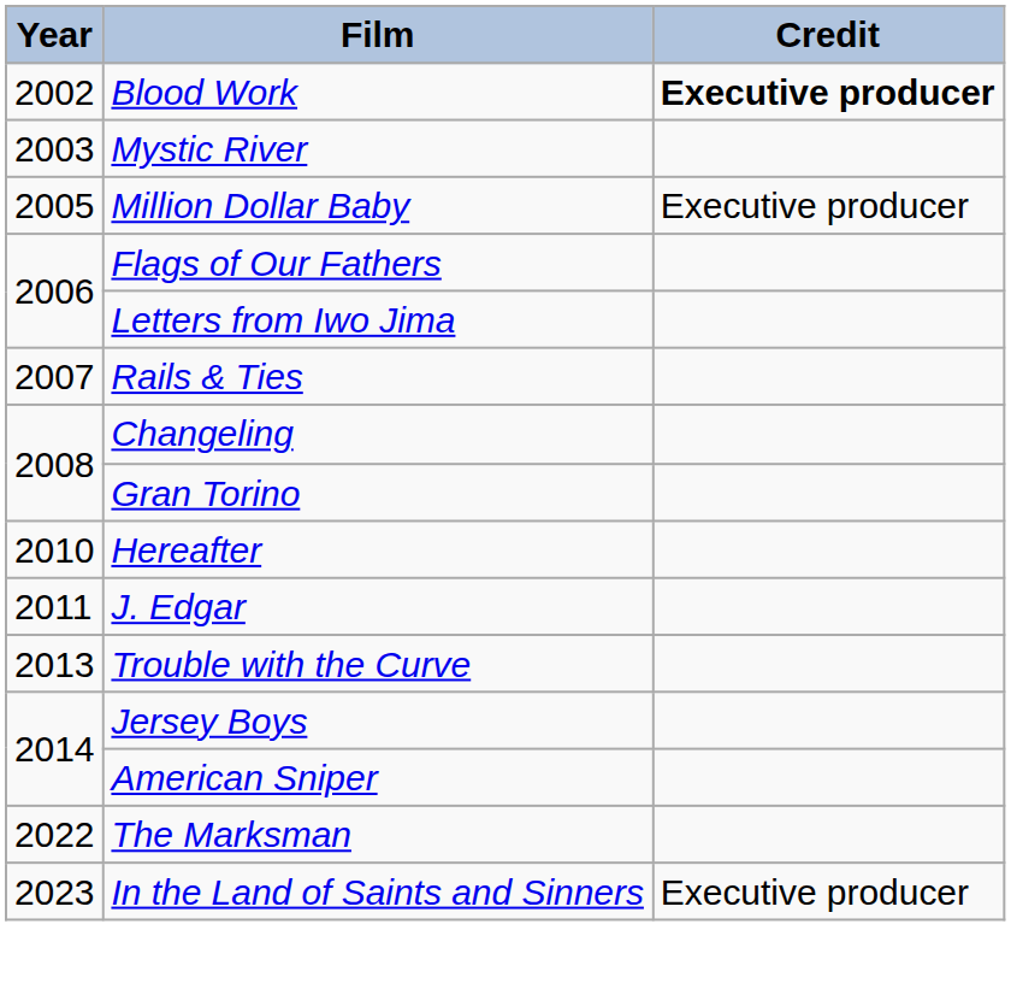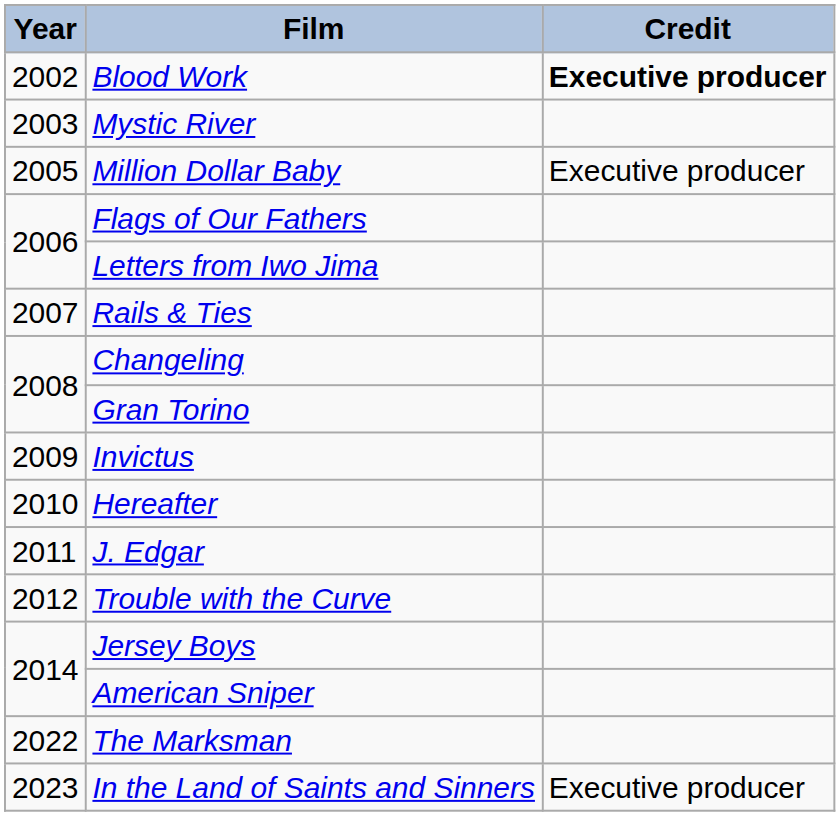+ row: 2009 | Invictus
Trouble with the Curve | Year: 2013 -> 2012
